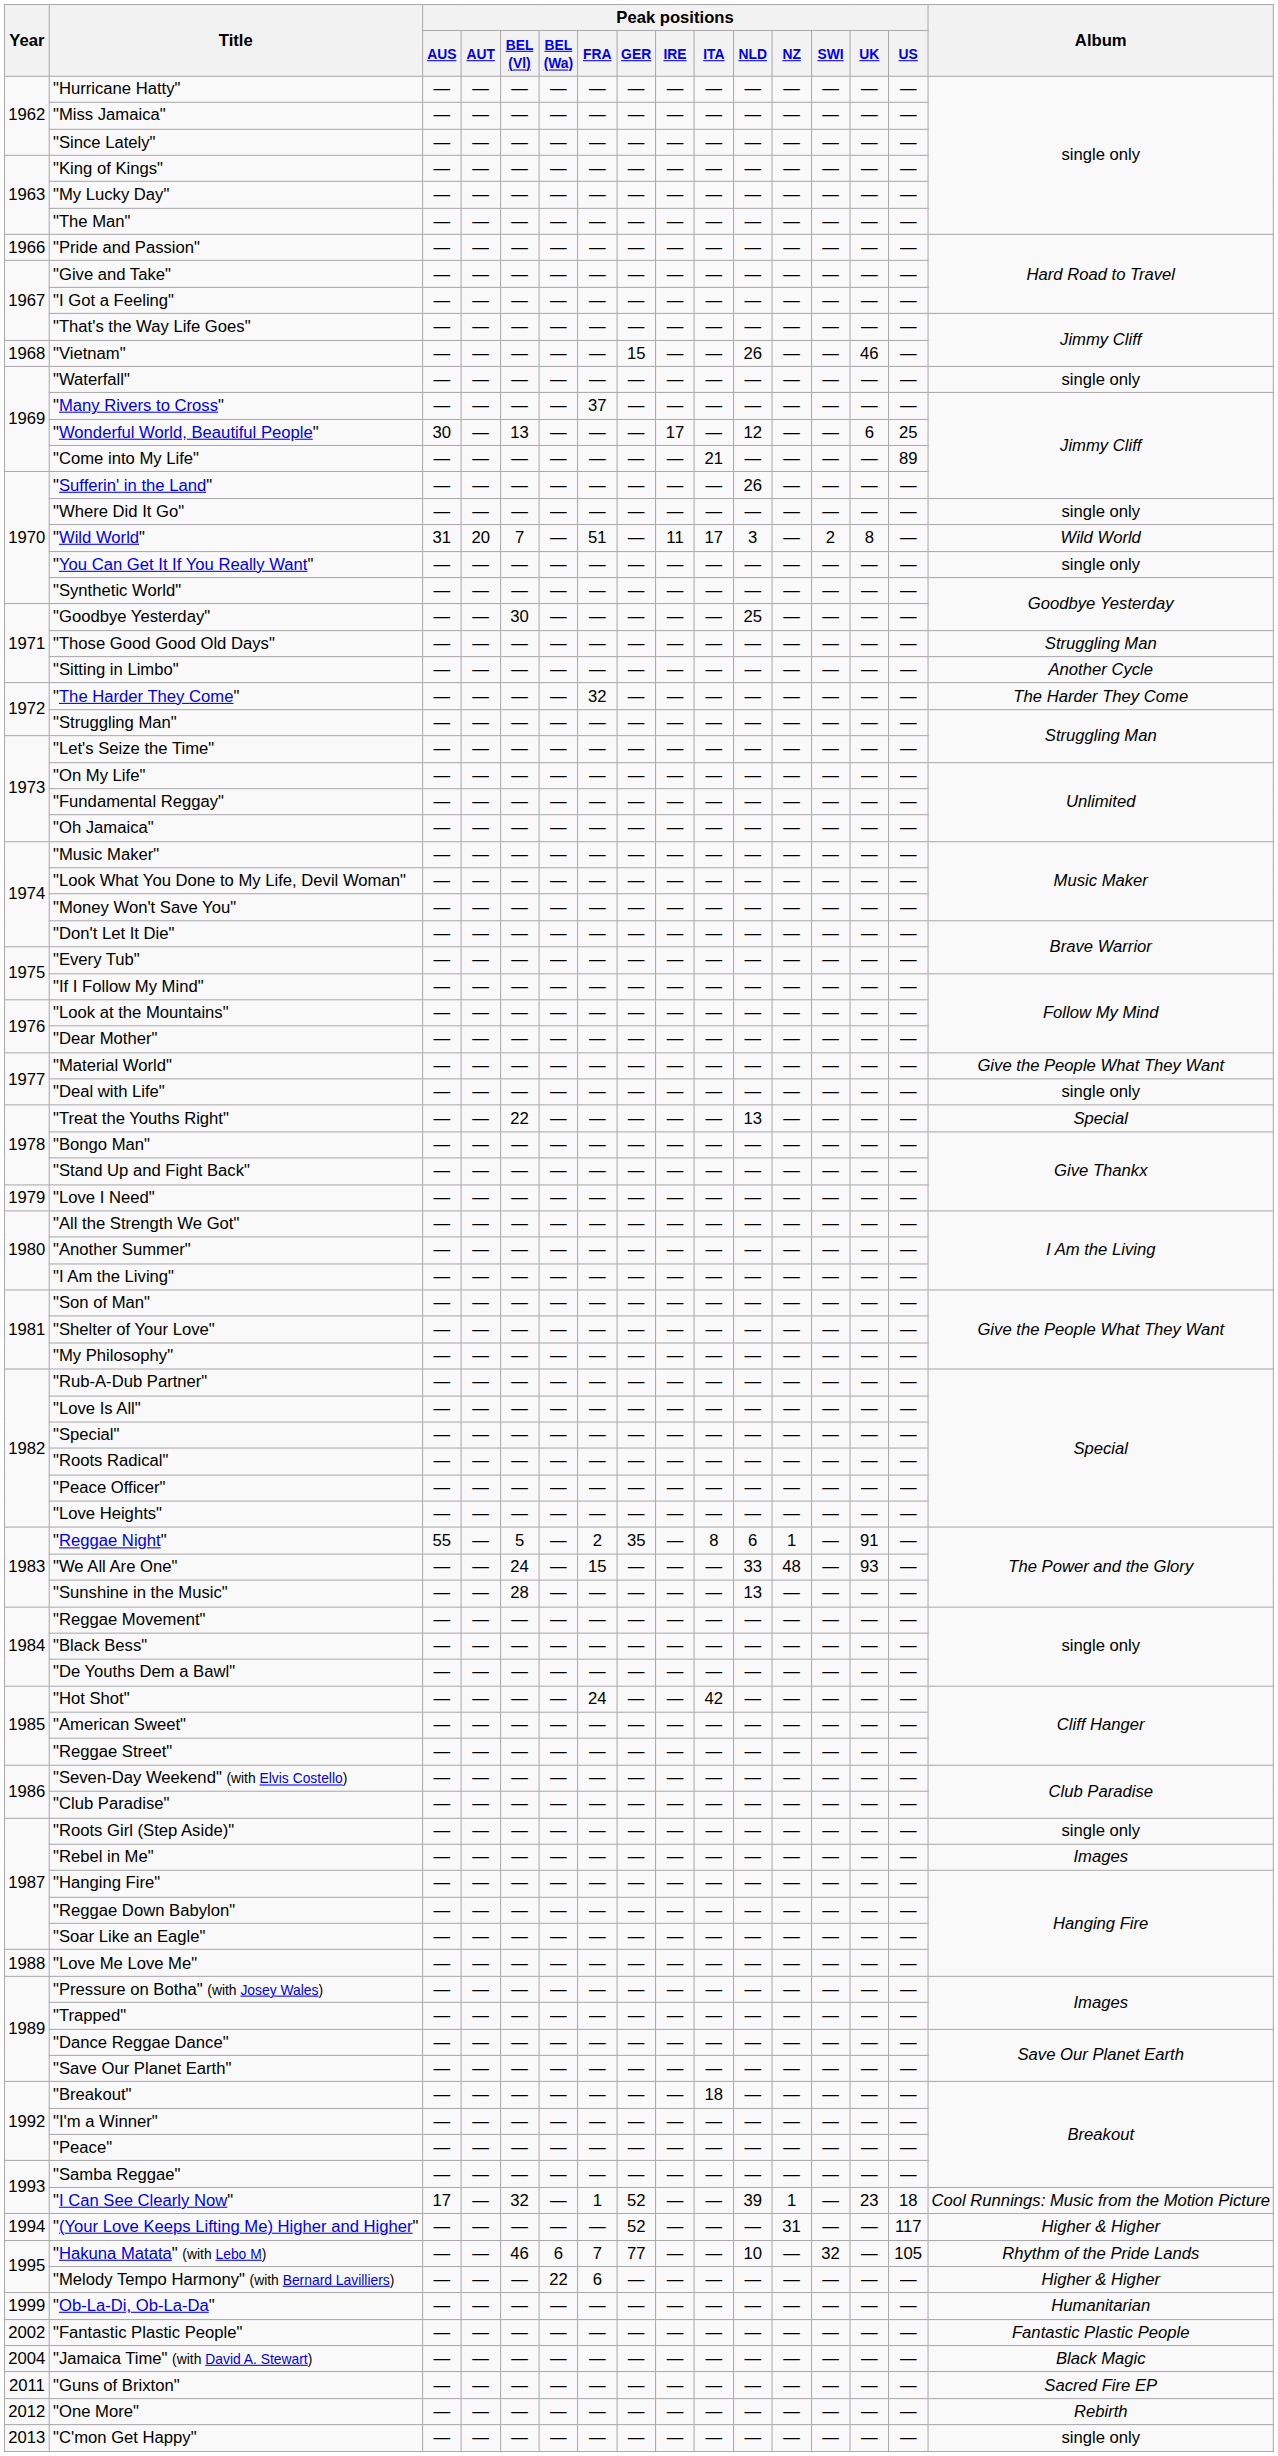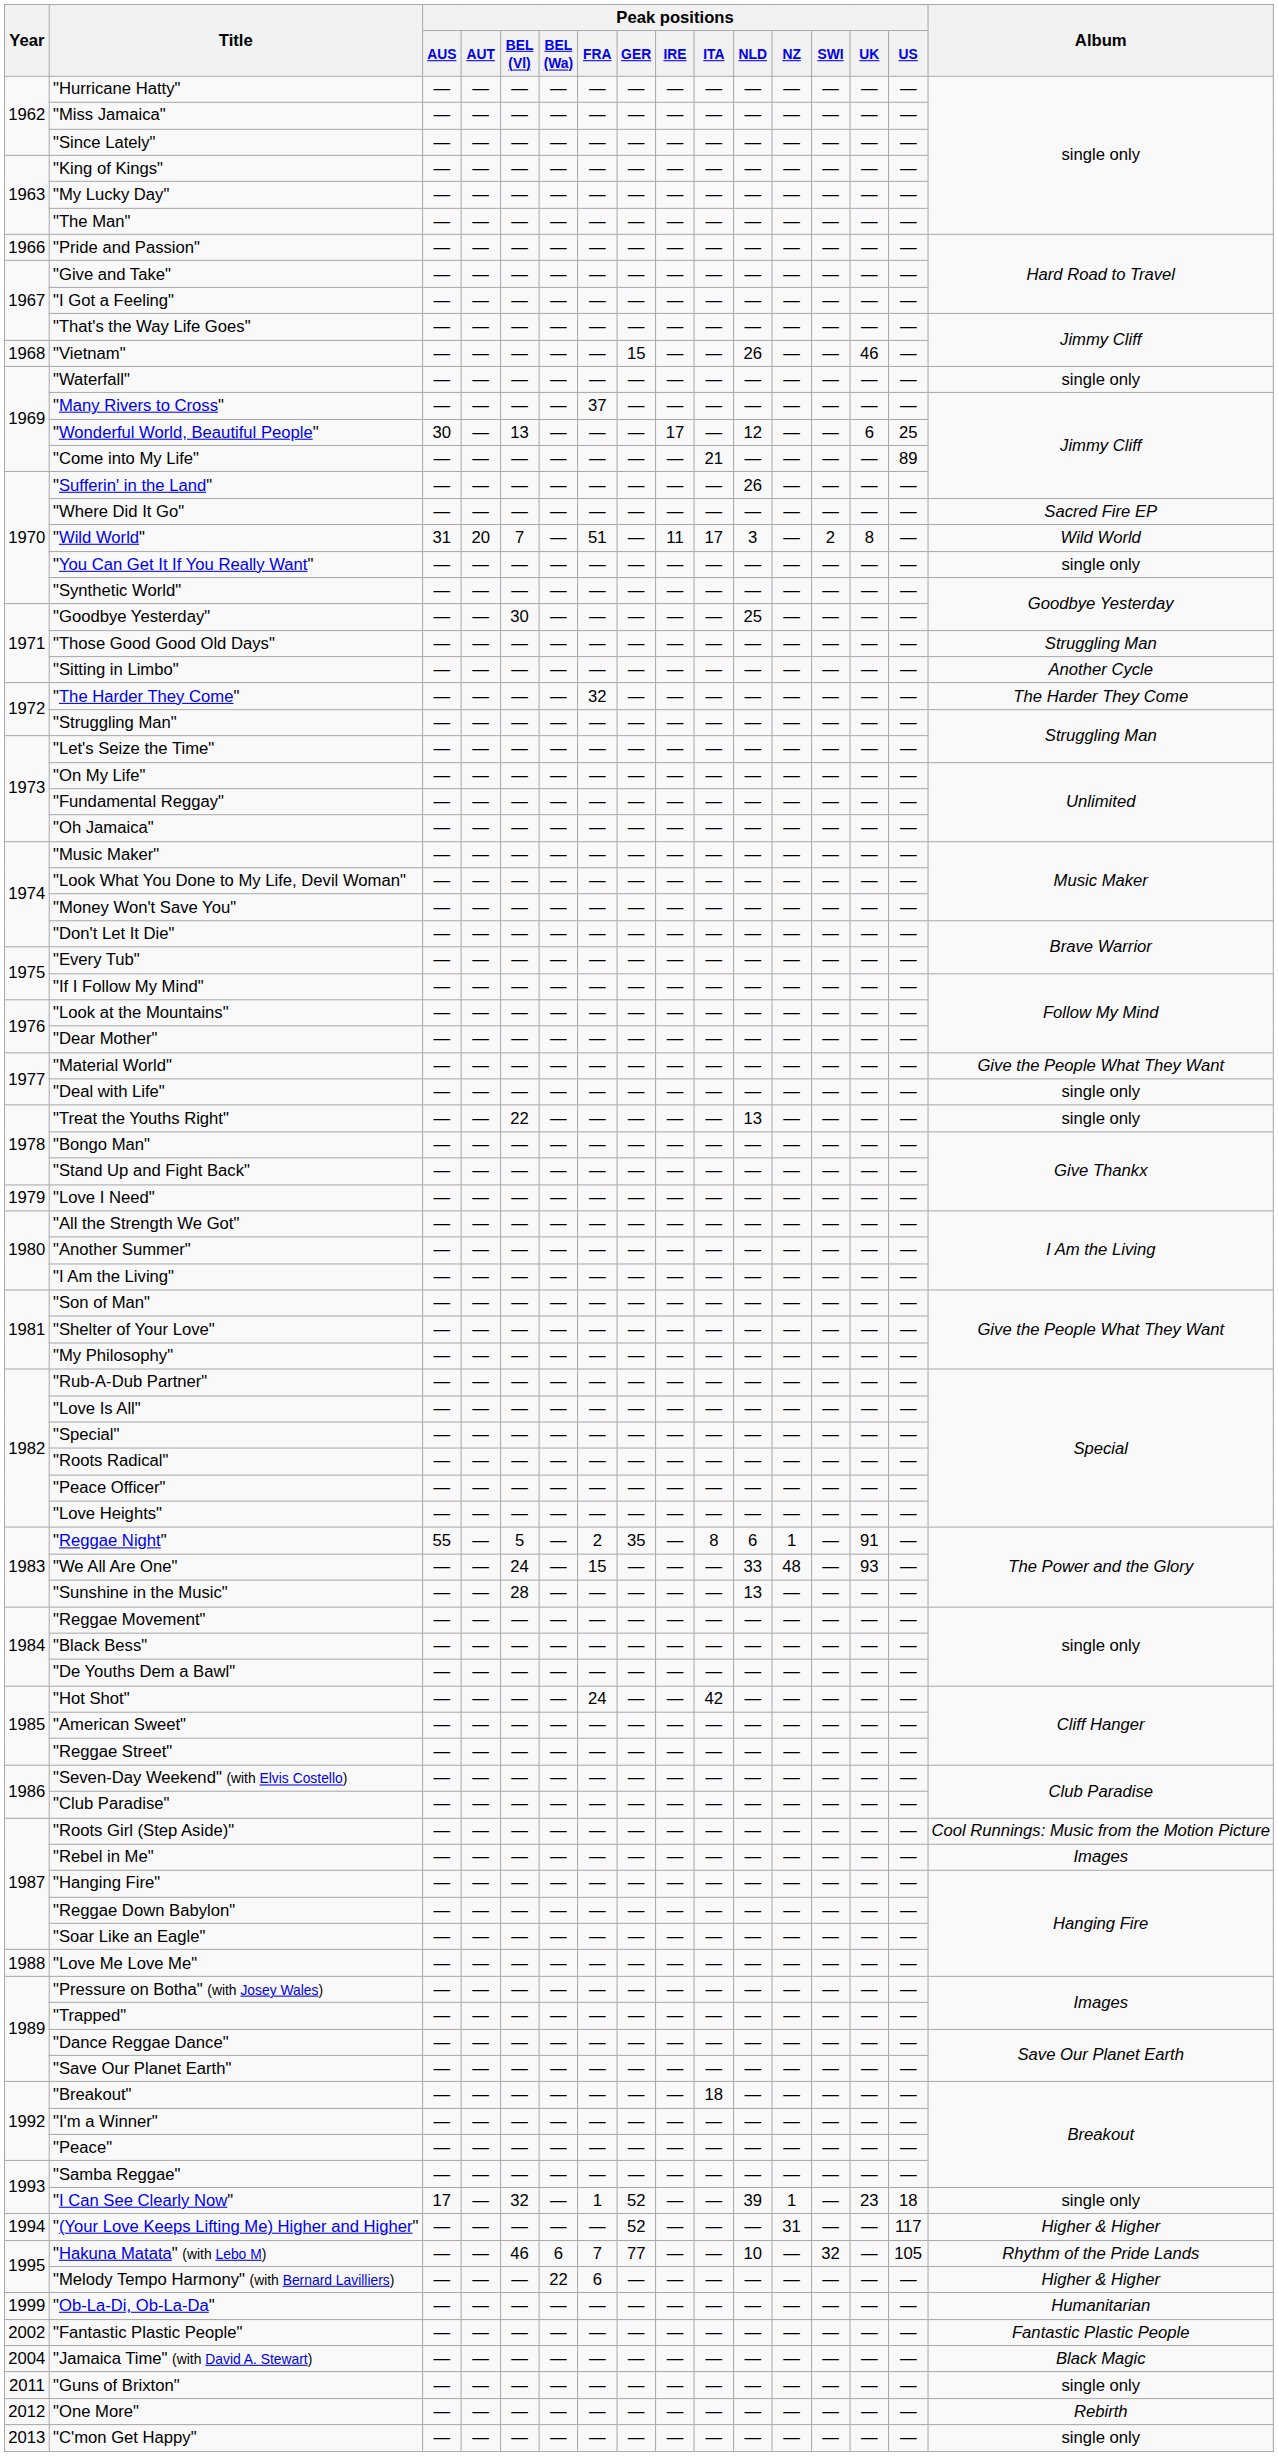"Where Did It Go" | Album: single only -> Sacred Fire EP
"Treat the Youths Right" | Album: Special -> single only
"Roots Girl (Step Aside)" | Album: single only -> Cool Runnings: Music from the Motion Picture
"I Can See Clearly Now" | Album: Cool Runnings: Music from the Motion Picture -> single only
"Guns of Brixton" | Album: Sacred Fire EP -> single only
